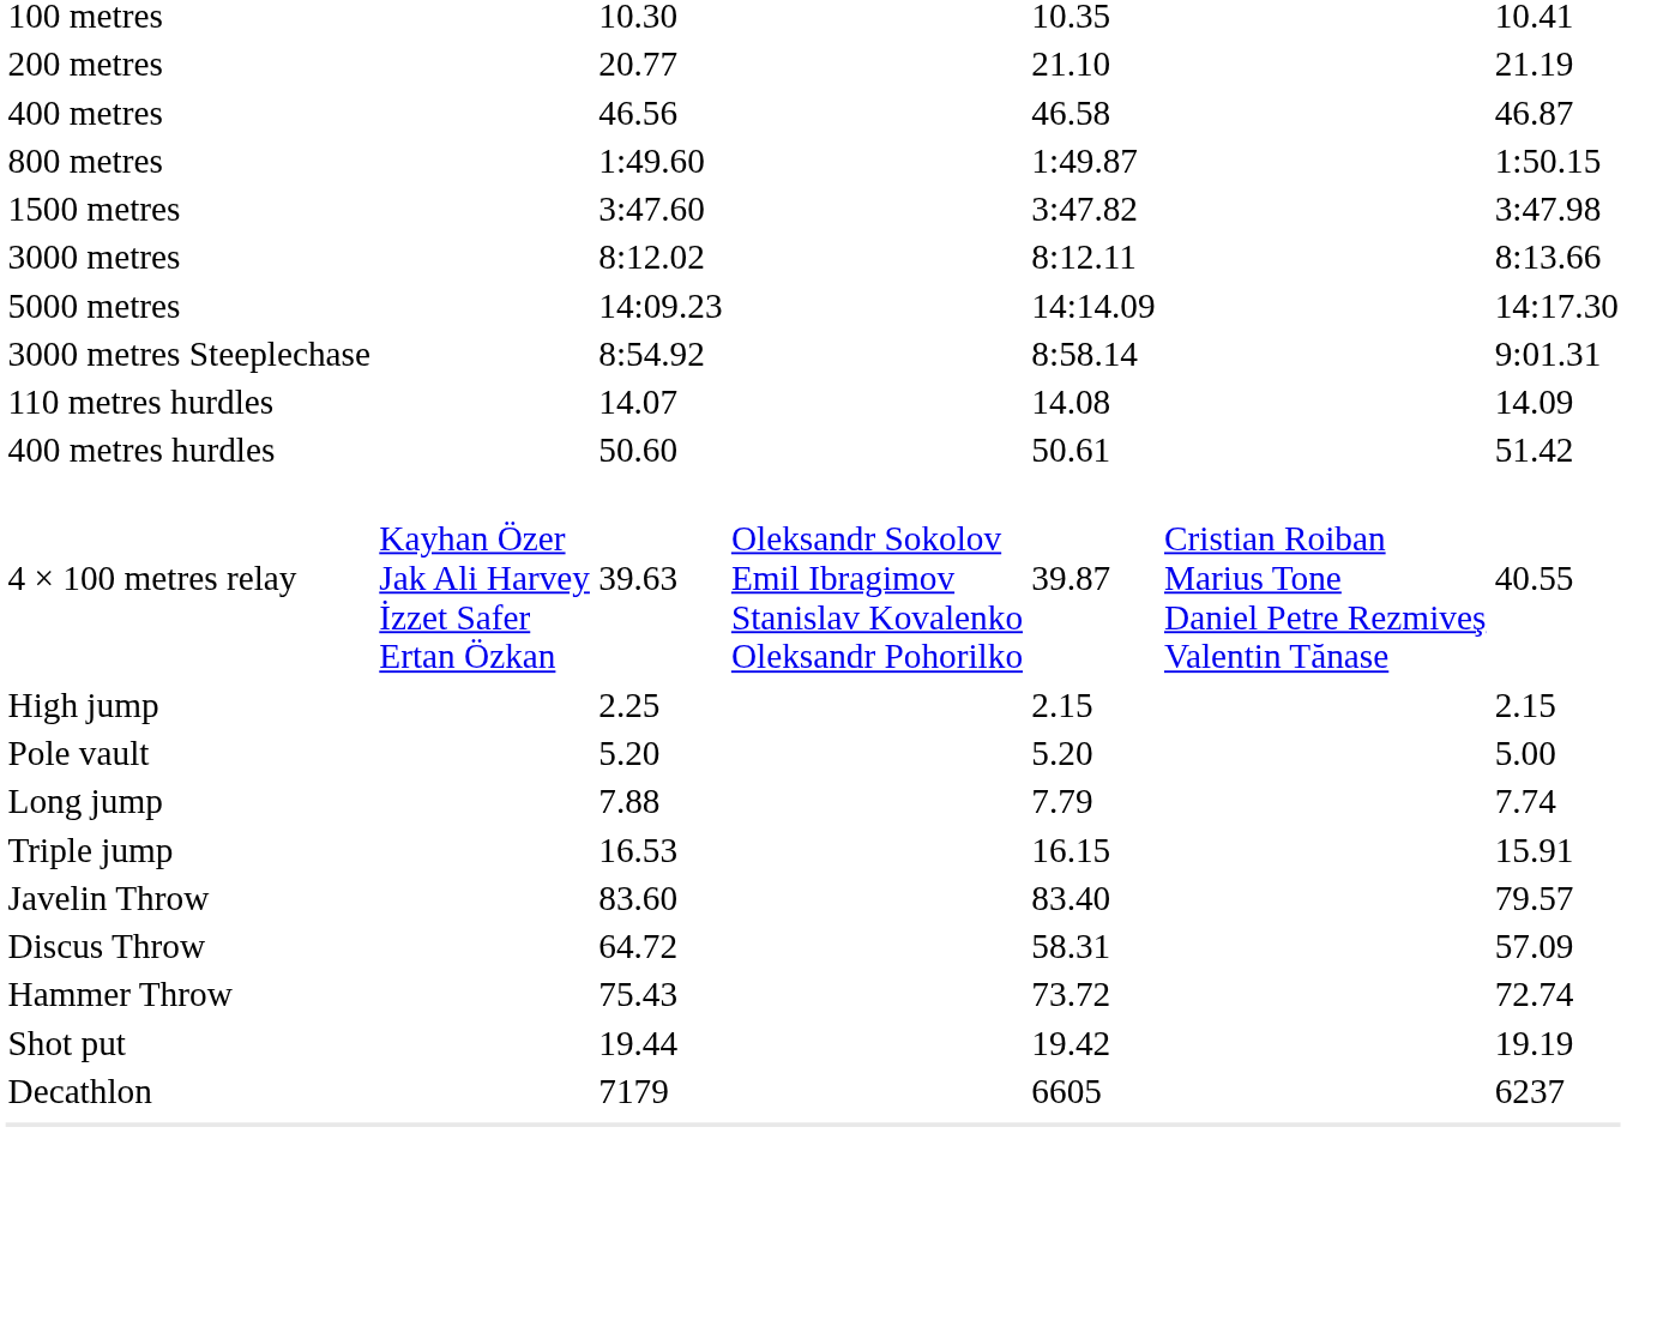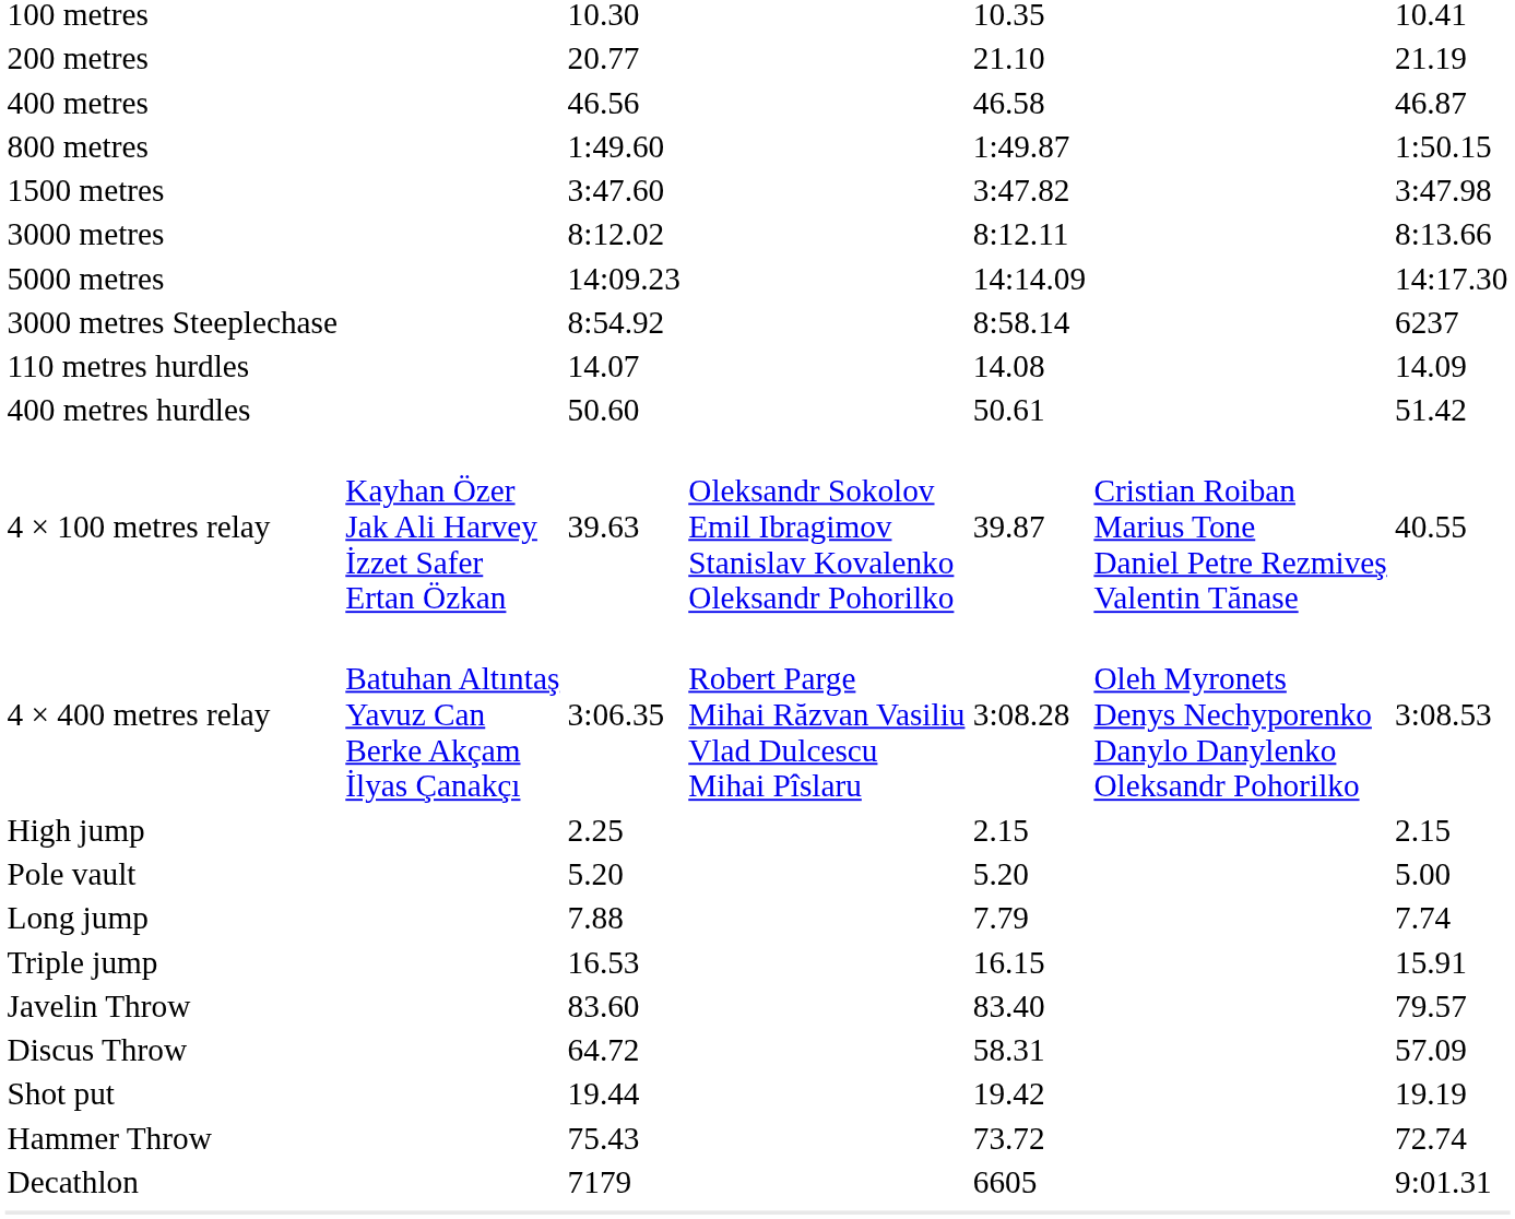3000 metres Steeplechase | column 7: 9:01.31 -> 6237
+ row: 4 × 400 metres relay | Batuhan Altıntaş Yavuz Can Berke Akçam İlyas Çanakçı | 3:06.35 | Robert Parge Mihai Răzvan Vasiliu Vlad Dulcescu Mihai Pîslaru | 3:08.28 | Oleh Myronets Denys Nechyporenko Danylo Danylenko Oleksandr Pohorilko | 3:08.53
rows swapped: Hammer Throw <-> Shot put
Decathlon | column 7: 6237 -> 9:01.31
